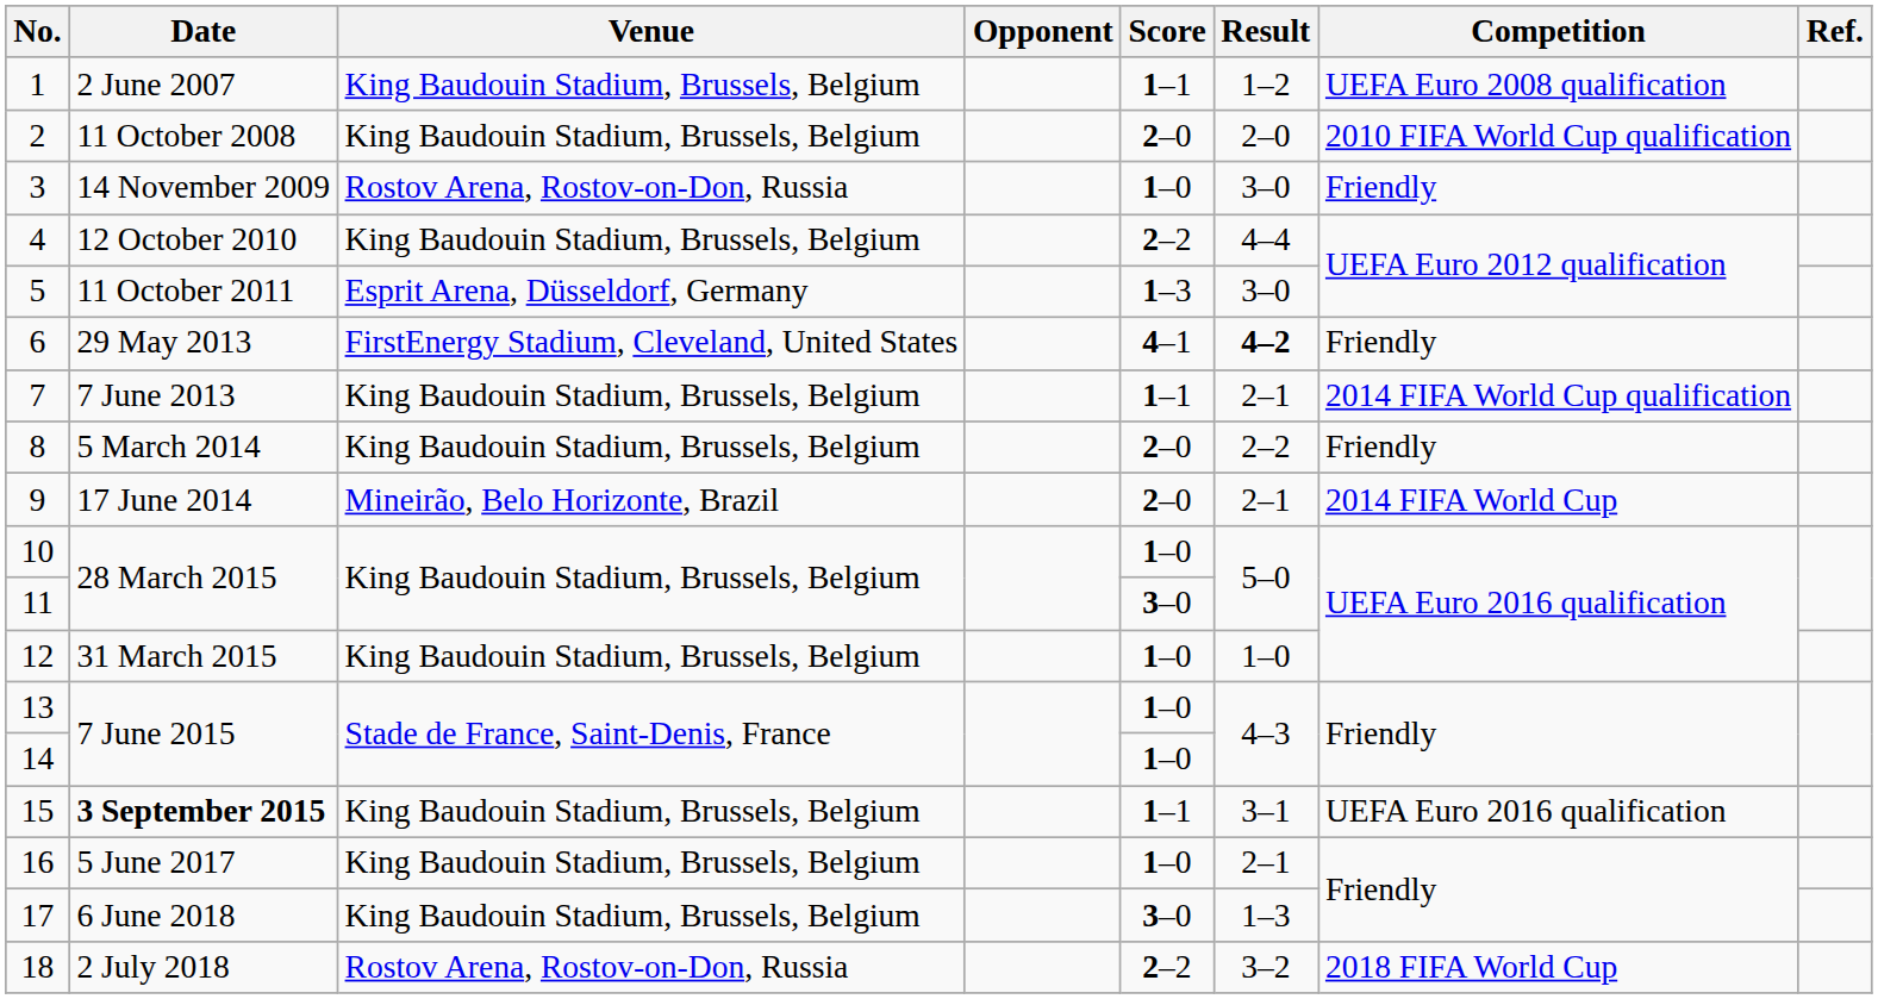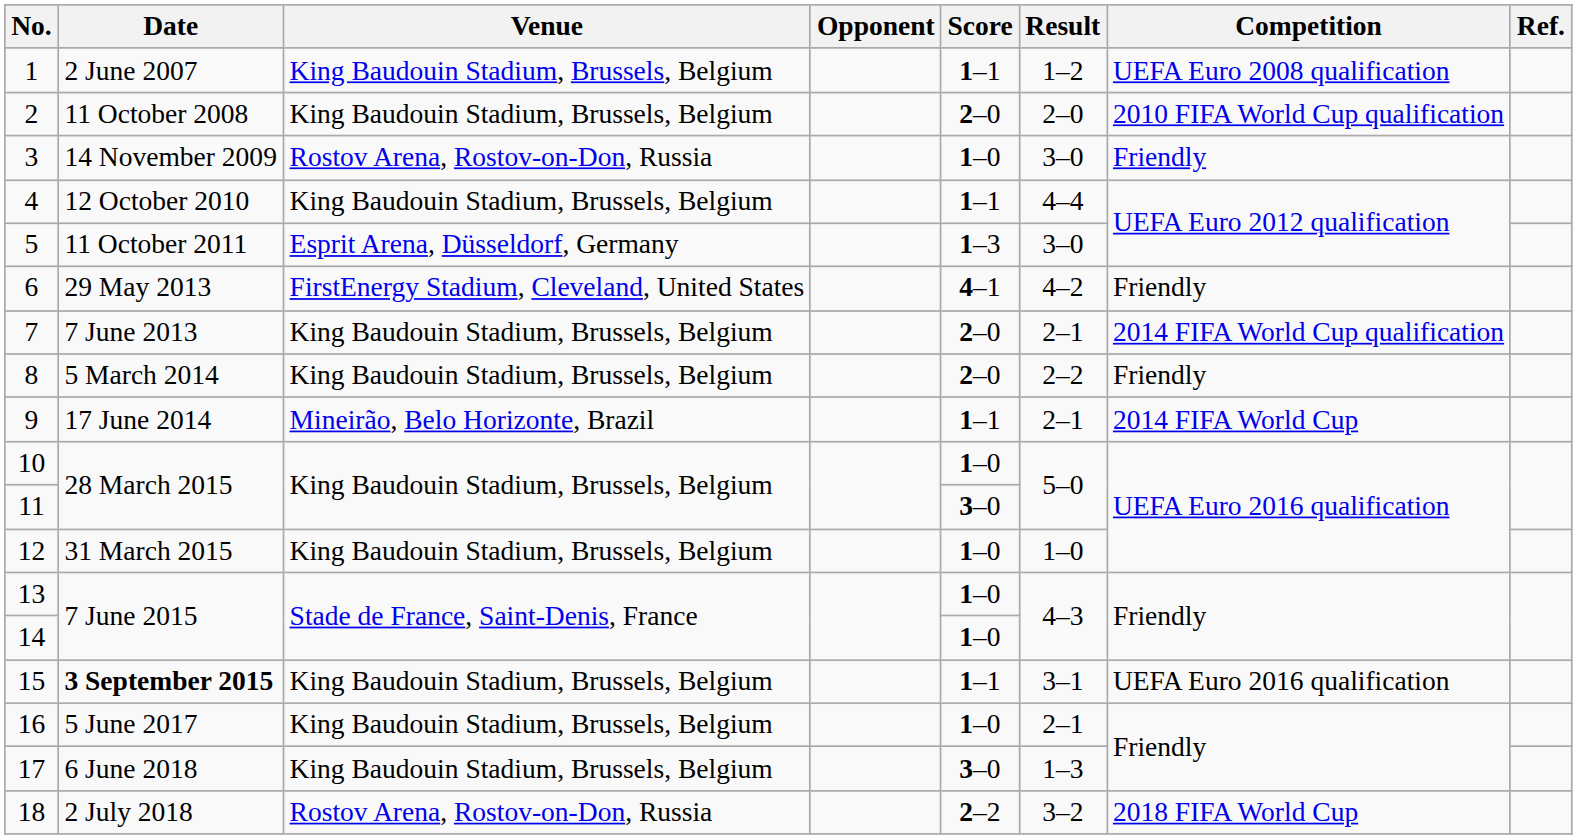4 | Score: 2–2 -> 1–1
6 | Result: bold -> normal
7 | Score: 1–1 -> 2–0
9 | Score: 2–0 -> 1–1
